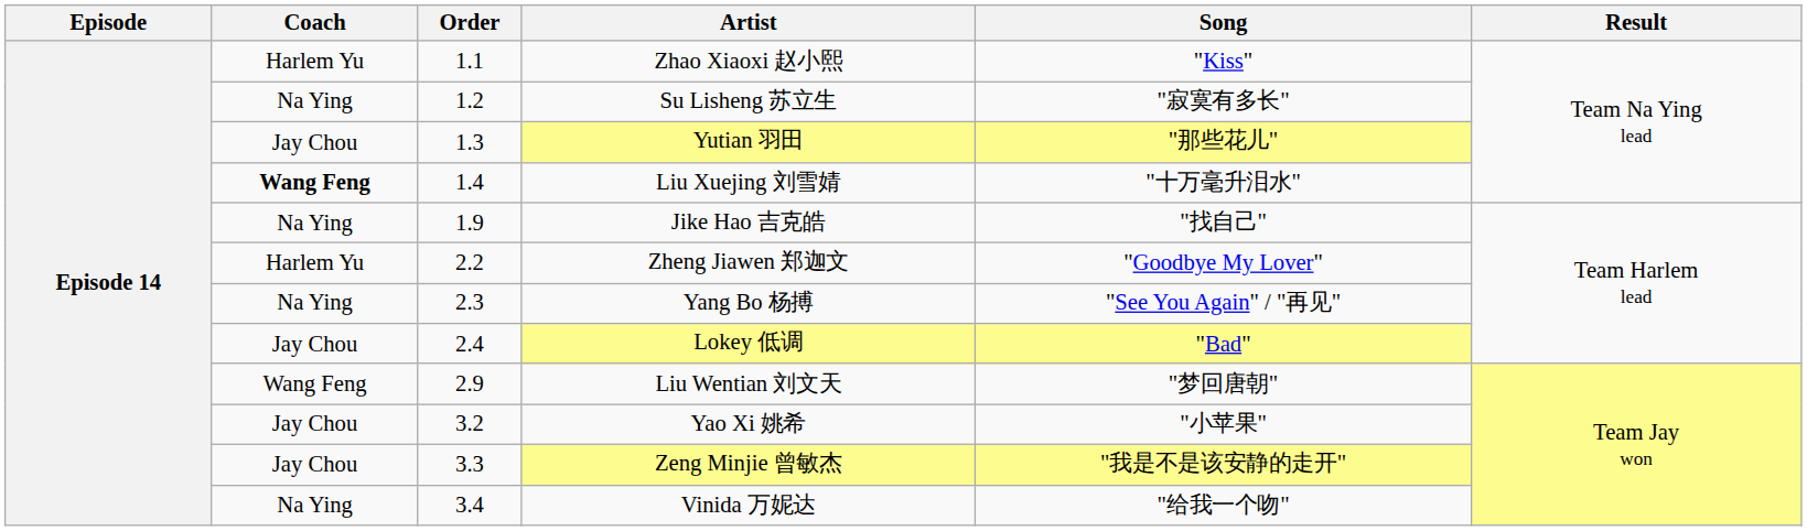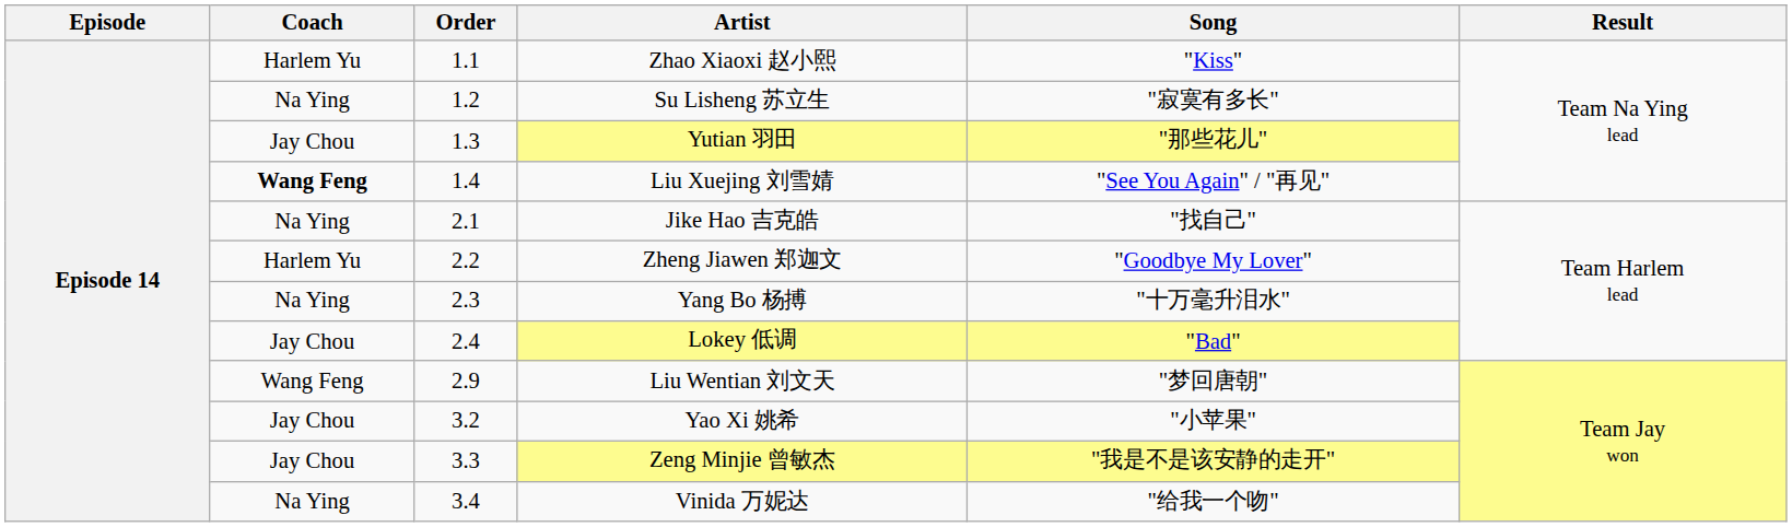Liu Xuejing 刘雪婧 | Song: "十万毫升泪水" -> "See You Again" / "再见"
Jike Hao 吉克皓 | Order: 1.9 -> 2.1
Yang Bo 杨搏 | Song: "See You Again" / "再见" -> "十万毫升泪水"
